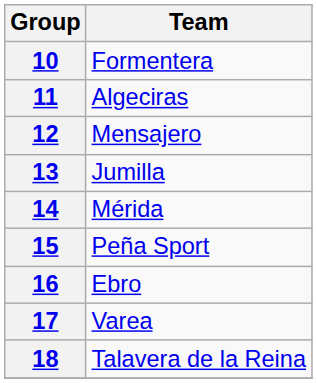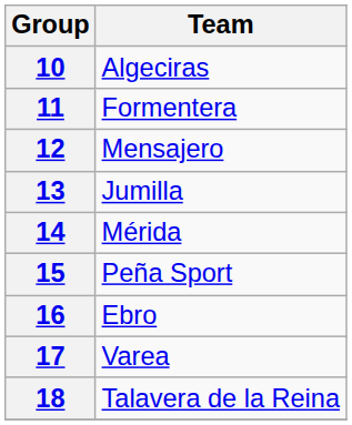10 | Team: Formentera -> Algeciras
11 | Team: Algeciras -> Formentera
